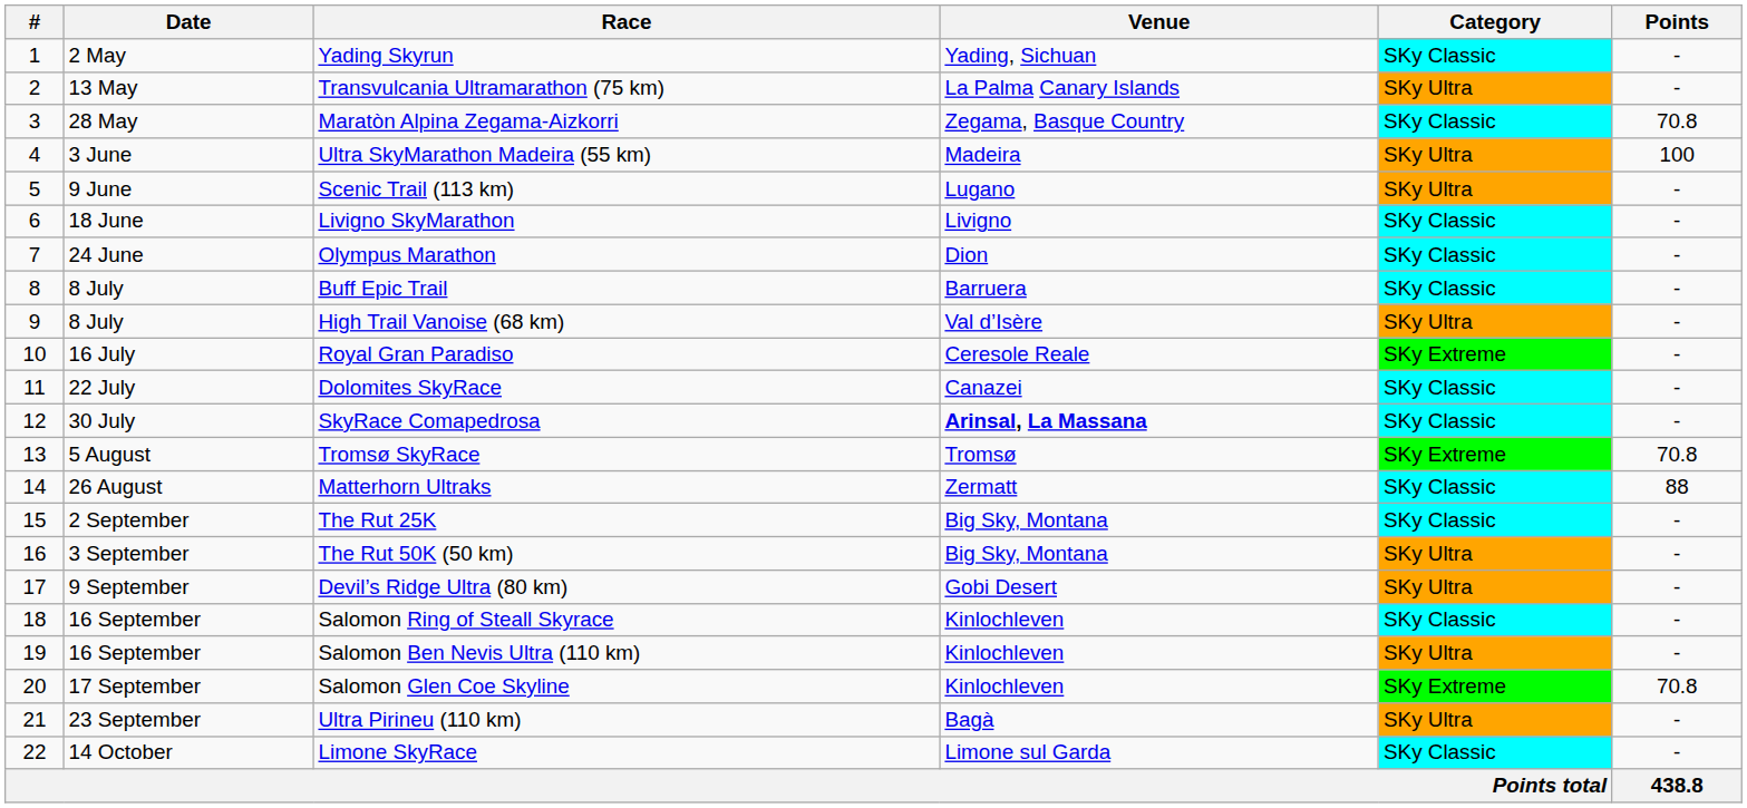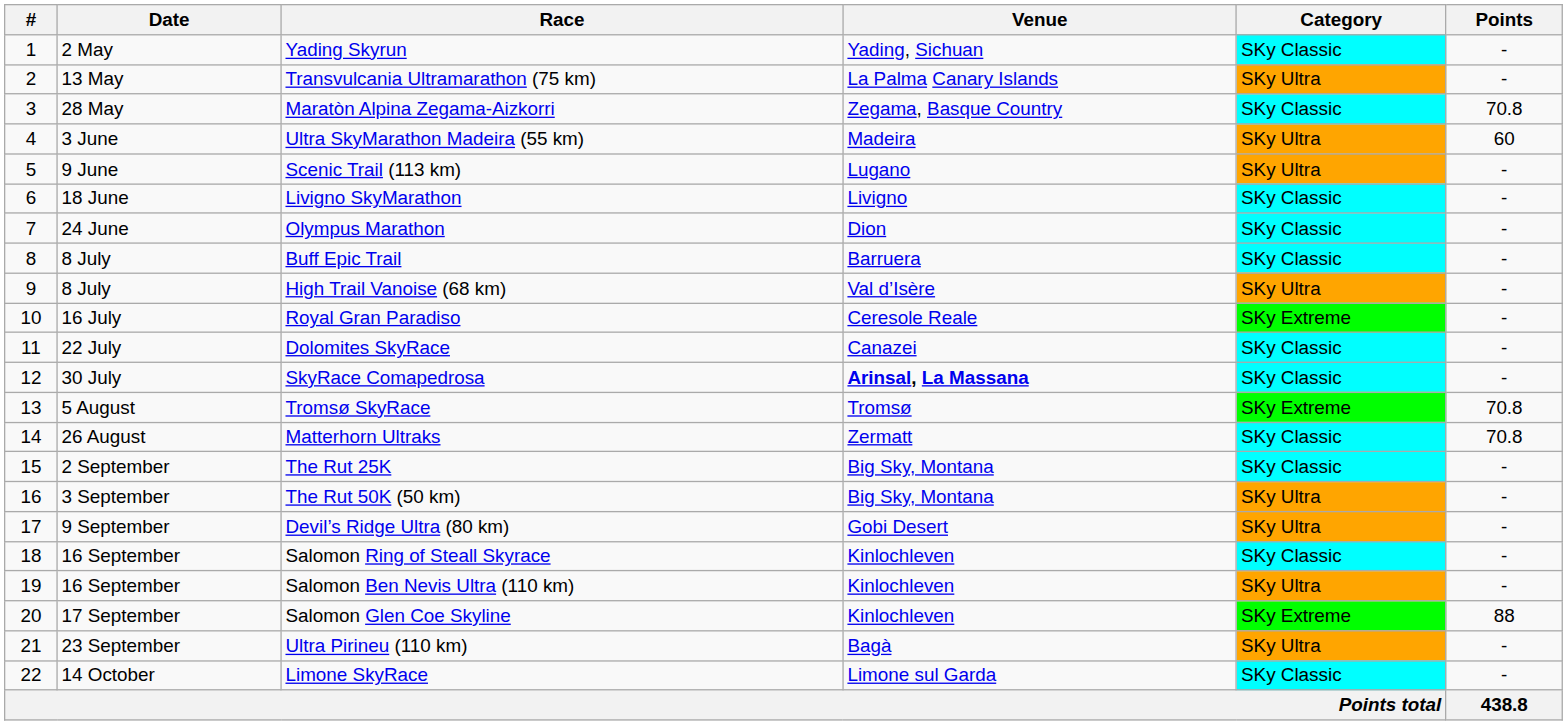Ultra SkyMarathon Madeira (55 km) | Points: 100 -> 60
Matterhorn Ultraks | Points: 88 -> 70.8
Salomon Glen Coe Skyline | Points: 70.8 -> 88
